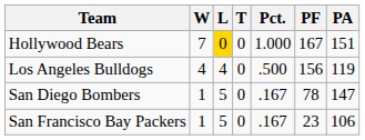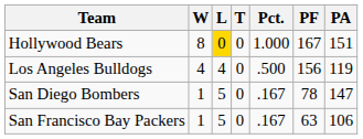Hollywood Bears | W: 7 -> 8
San Francisco Bay Packers | PF: 23 -> 63
